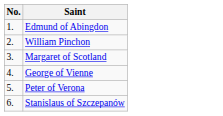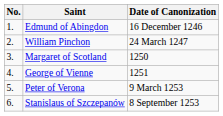+ column: Date of Canonization | 16 December 1246 | 24 March 1247 | 1250 | 1251 | 9 March 1253 | 8 September 1253
